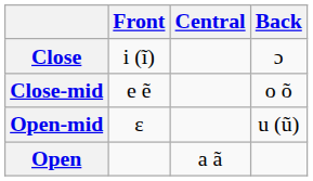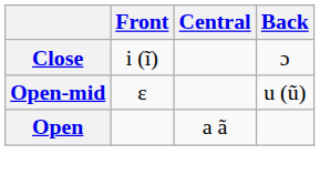- row: Close-mid | e ẽ | o õ
